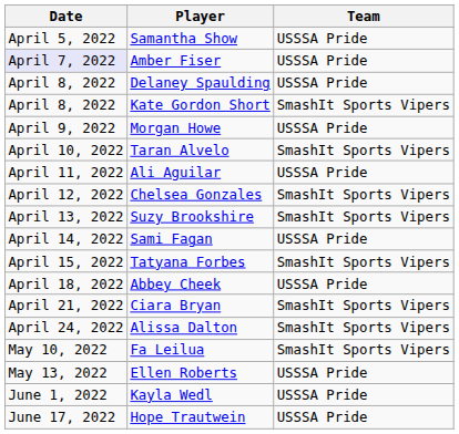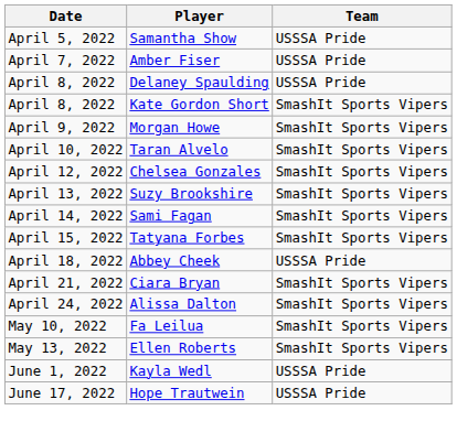Amber Fiser | Date: lavender background -> no background
Morgan Howe | Team: USSSA Pride -> SmashIt Sports Vipers
- row: April 11, 2022 | Ali Aguilar | USSSA Pride
Sami Fagan | Team: USSSA Pride -> SmashIt Sports Vipers
Ellen Roberts | Team: USSSA Pride -> SmashIt Sports Vipers
